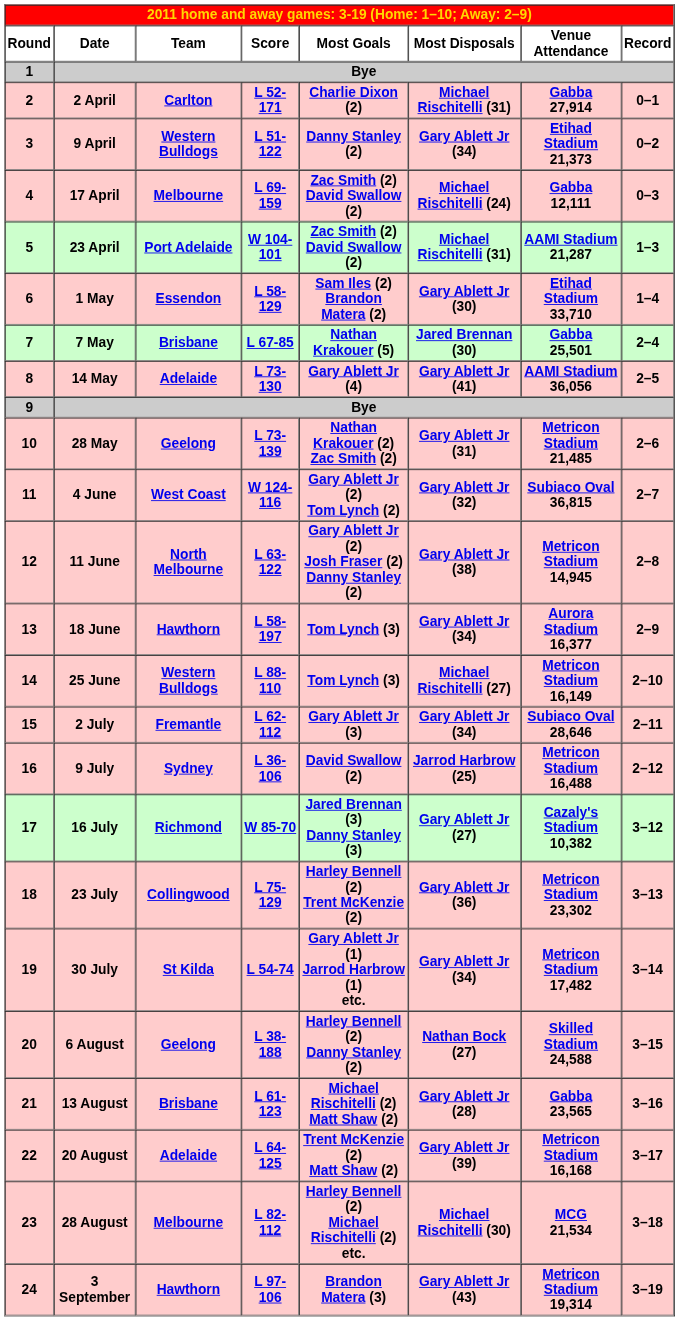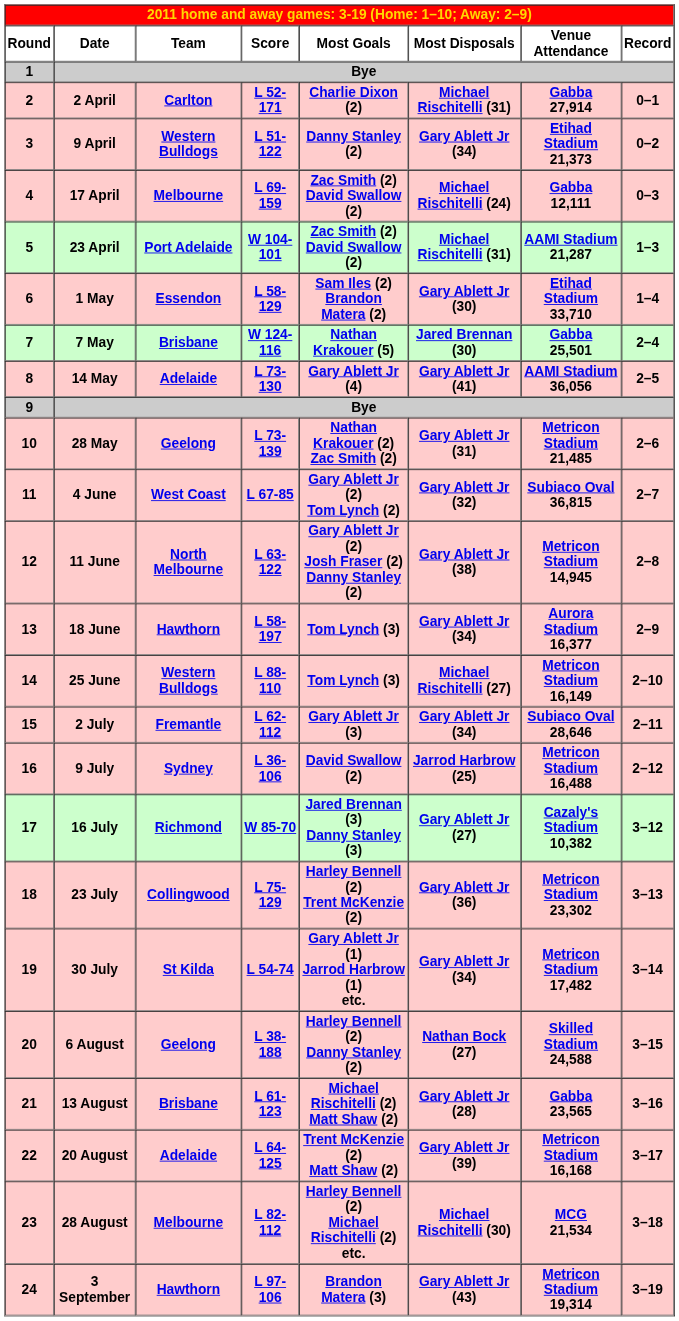7 May | column 4: L 67-85 -> W 124-116
4 June | column 4: W 124-116 -> L 67-85
